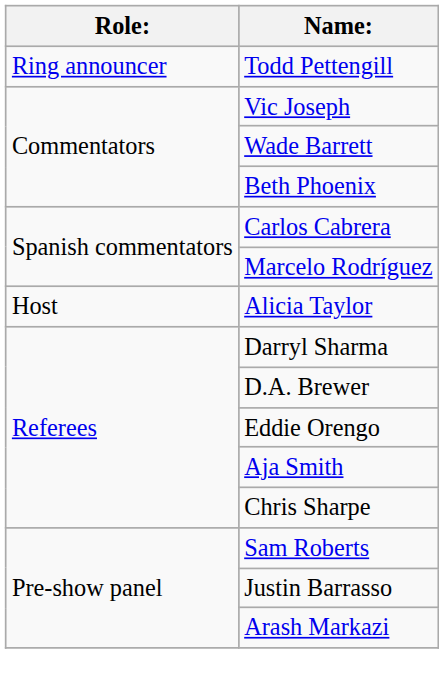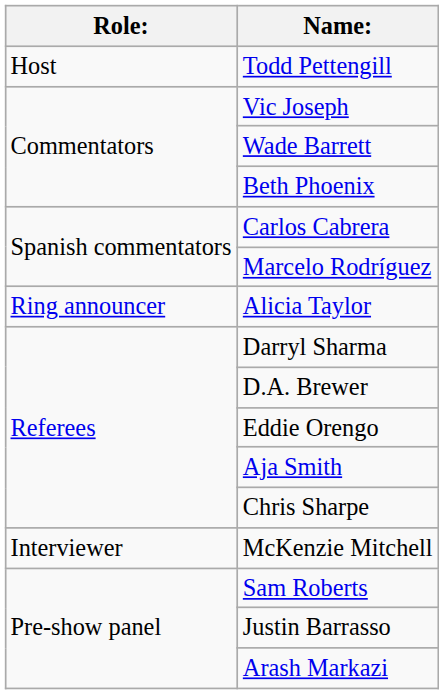Todd Pettengill | Role:: Ring announcer -> Host
Alicia Taylor | Role:: Host -> Ring announcer
+ row: Interviewer | McKenzie Mitchell
